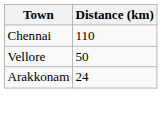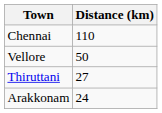+ row: Thiruttani | 27
